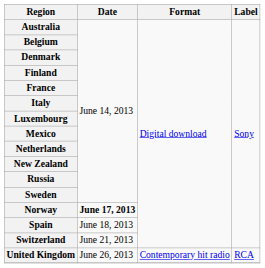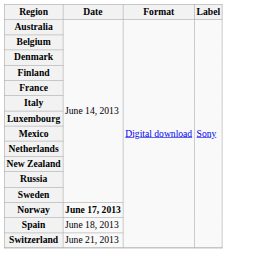- row: United Kingdom | June 26, 2013 | Contemporary hit radio | RCA
